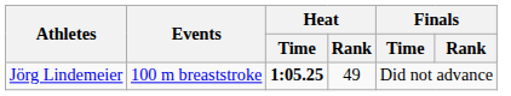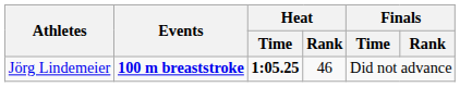Jörg Lindemeier | Events: normal -> bold
Jörg Lindemeier | Heat / Rank: 49 -> 46
